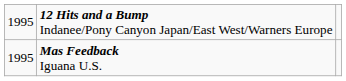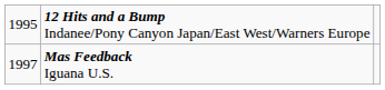Mas Feedback Iguana U.S. | column 1: 1995 -> 1997
